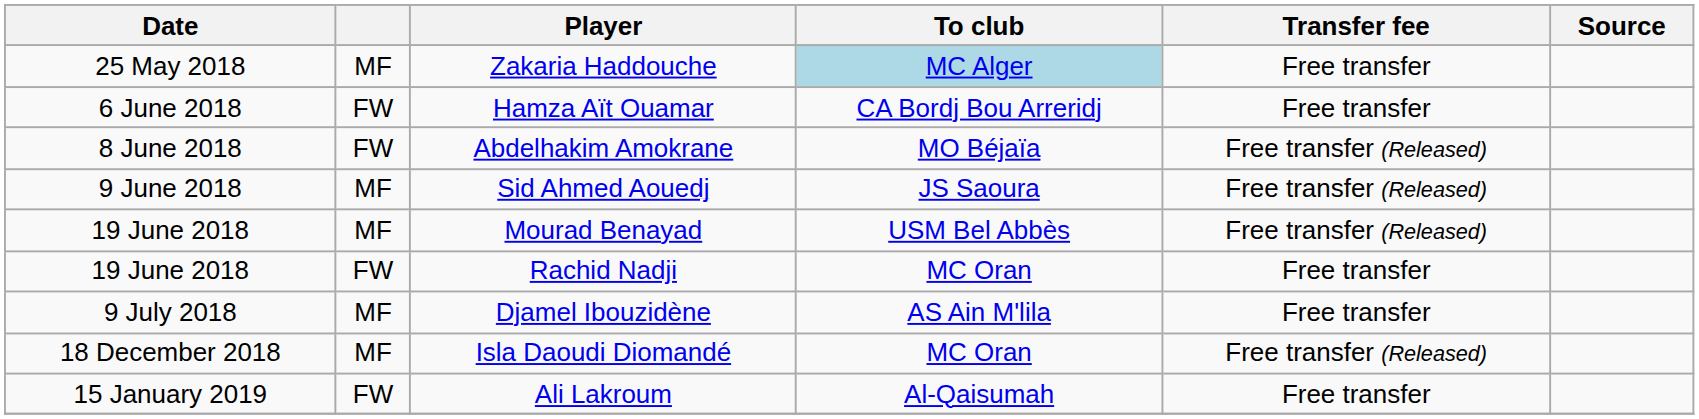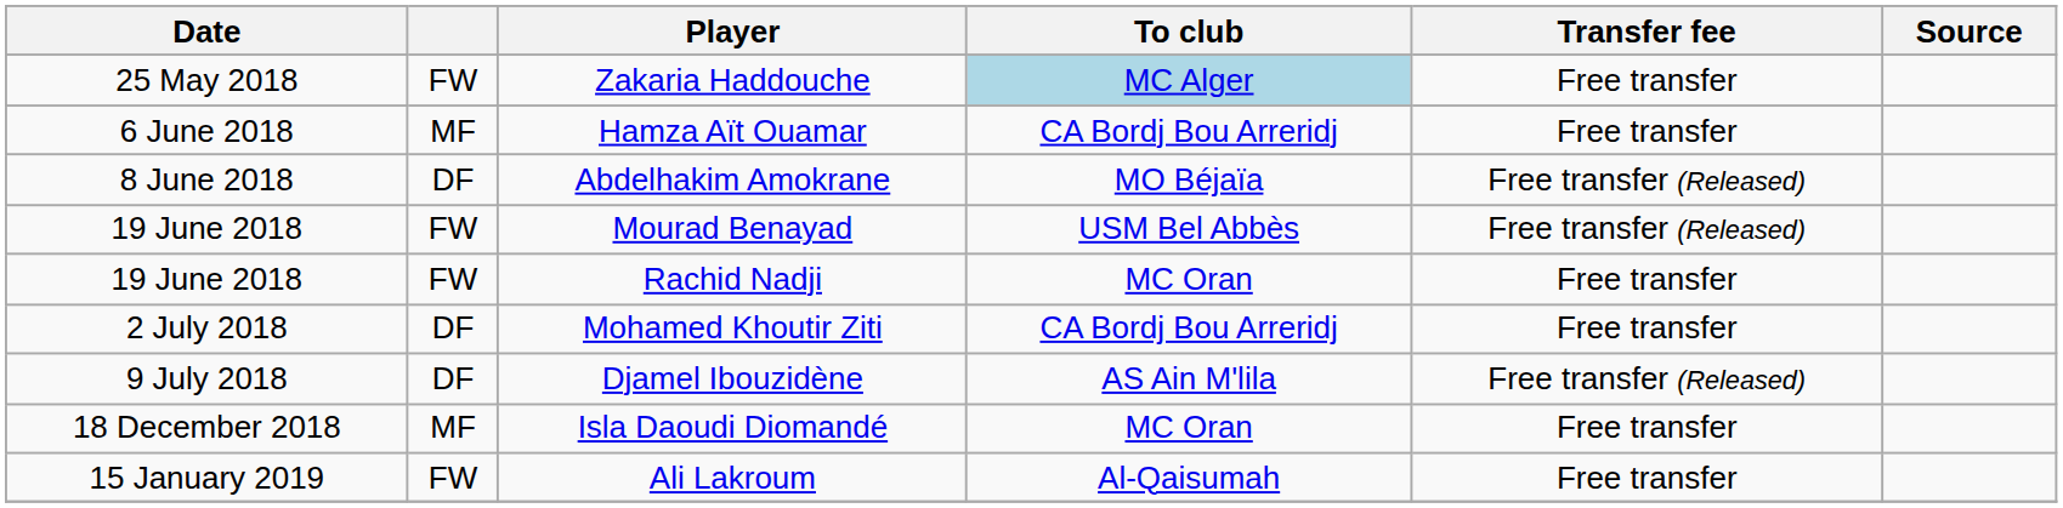Zakaria Haddouche | column 2: MF -> FW
Hamza Aït Ouamar | column 2: FW -> MF
Abdelhakim Amokrane | column 2: FW -> DF
- row: 9 June 2018 | MF | Sid Ahmed Aouedj | JS Saoura | Free transfer (Released)
Mourad Benayad | column 2: MF -> FW
+ row: 2 July 2018 | DF | Mohamed Khoutir Ziti | CA Bordj Bou Arreridj | Free transfer
Djamel Ibouzidène | column 2: MF -> DF
Djamel Ibouzidène | Transfer fee: Free transfer -> Free transfer (Released)
Isla Daoudi Diomandé | Transfer fee: Free transfer (Released) -> Free transfer
